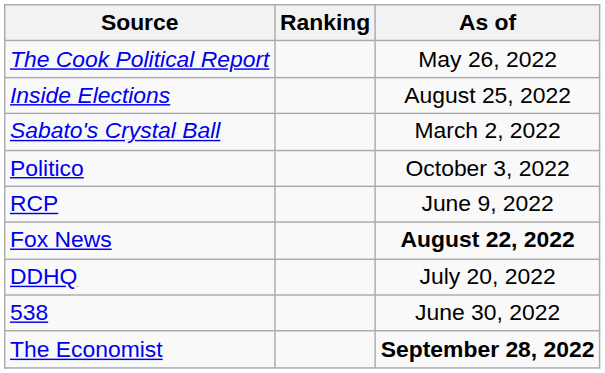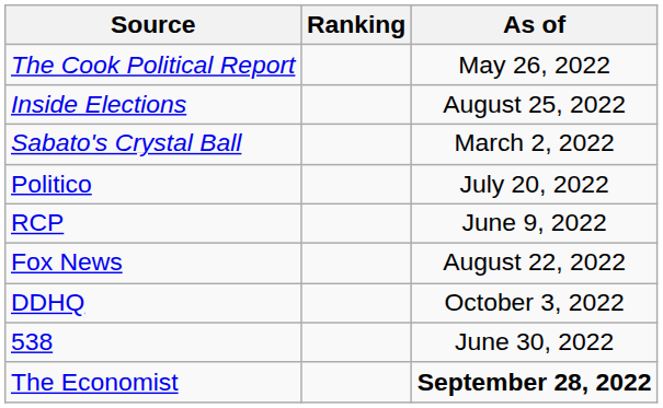Politico | As of: October 3, 2022 -> July 20, 2022
Fox News | As of: bold -> normal
DDHQ | As of: July 20, 2022 -> October 3, 2022
